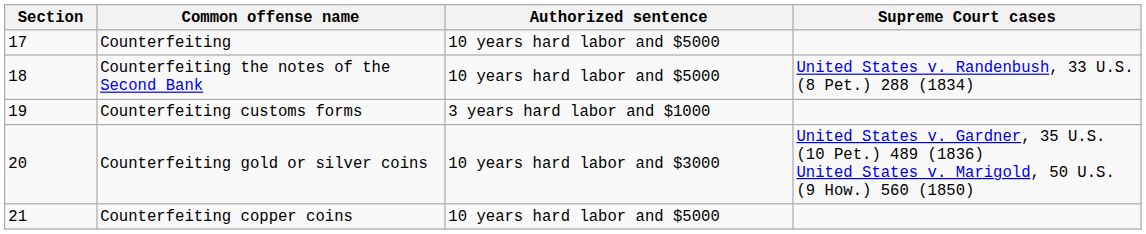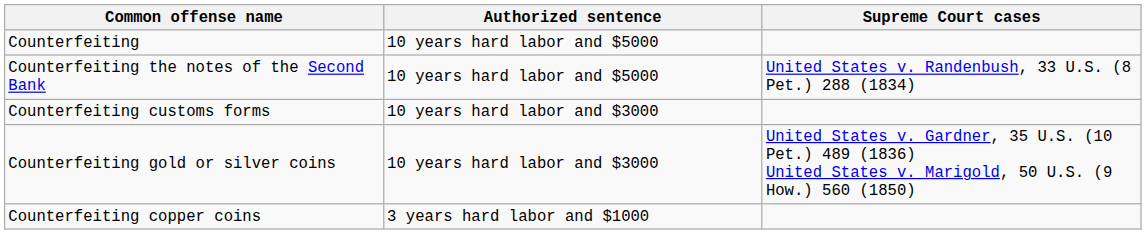- column: Section | 17 | 18 | 19 | 20 | 21
Counterfeiting customs forms | Authorized sentence: 3 years hard labor and $1000 -> 10 years hard labor and $3000
Counterfeiting copper coins | Authorized sentence: 10 years hard labor and $5000 -> 3 years hard labor and $1000
